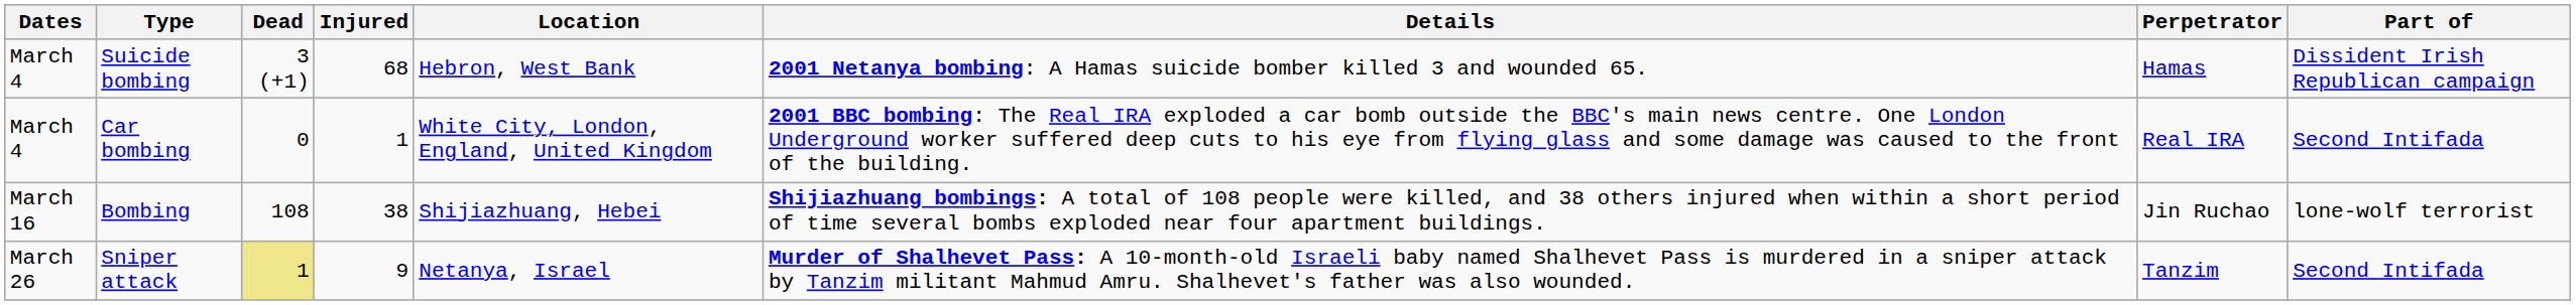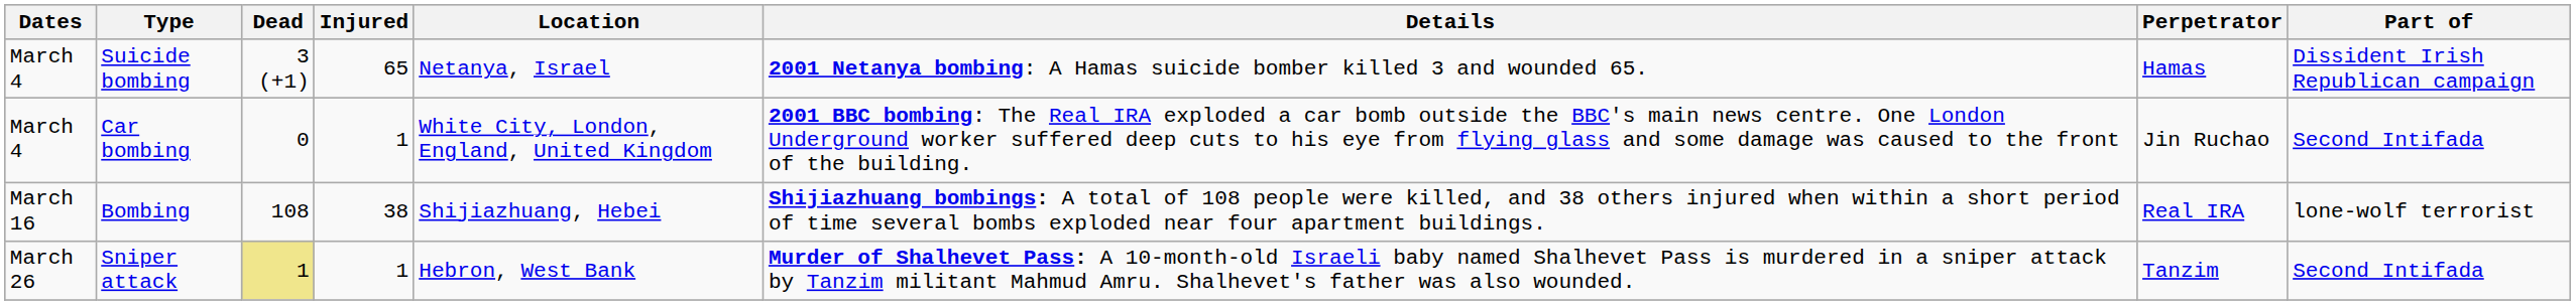Suicide bombing | Injured: 68 -> 65
Suicide bombing | Location: Hebron, West Bank -> Netanya, Israel
Car bombing | Perpetrator: Real IRA -> Jin Ruchao
Bombing | Perpetrator: Jin Ruchao -> Real IRA
Sniper attack | Injured: 9 -> 1
Sniper attack | Location: Netanya, Israel -> Hebron, West Bank
